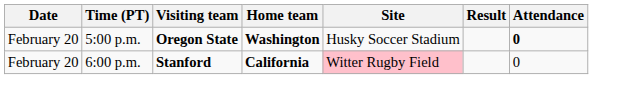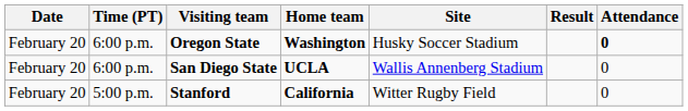Oregon State | Time (PT): 5:00 p.m. -> 6:00 p.m.
+ row: February 20 | 6:00 p.m. | San Diego State | UCLA | Wallis Annenberg Stadium | 0
Stanford | Time (PT): 6:00 p.m. -> 5:00 p.m.
Stanford | Site: pink background -> no background
